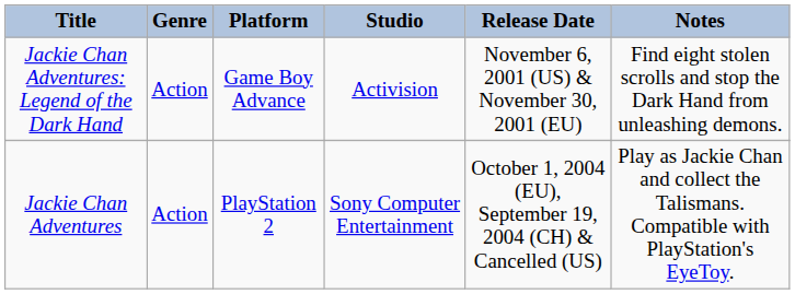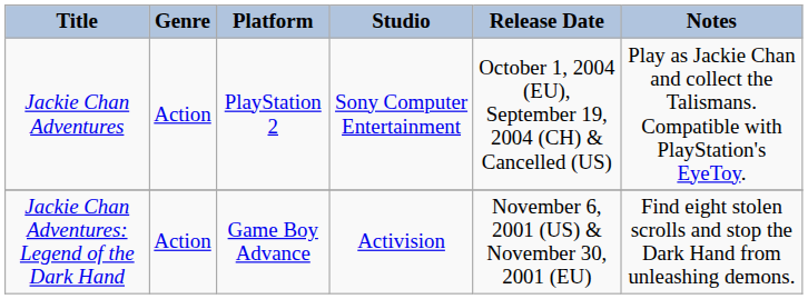rows swapped: Jackie Chan Adventures: Legend of the Dark Hand <-> Jackie Chan Adventures
